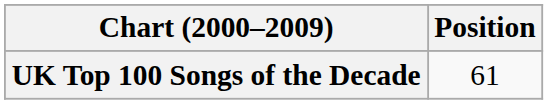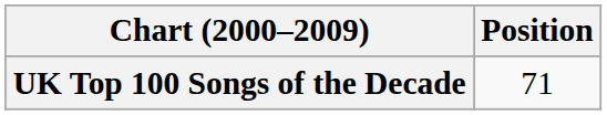UK Top 100 Songs of the Decade | Position: 61 -> 71
